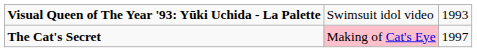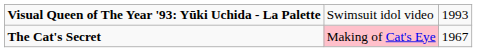The Cat's Secret | column 3: 1997 -> 1967
